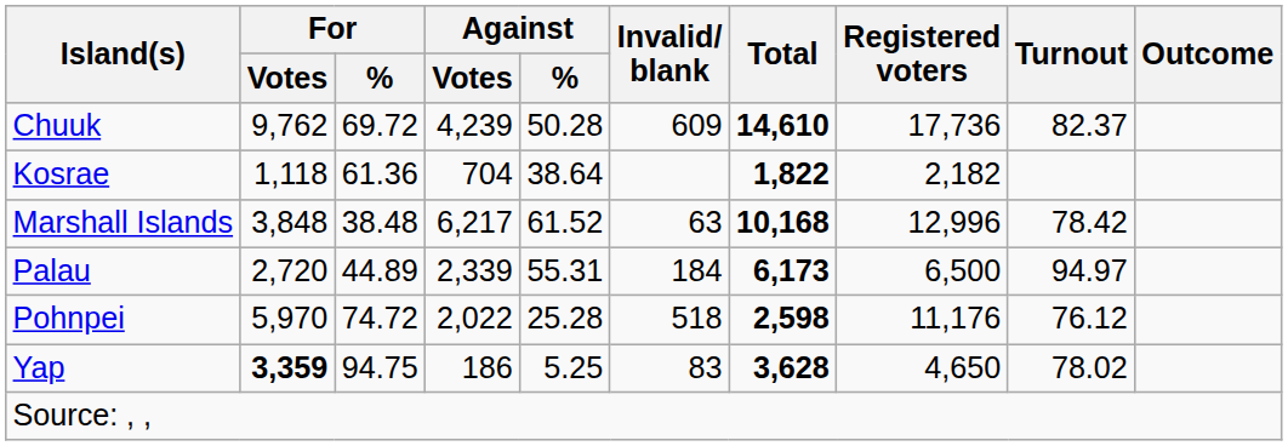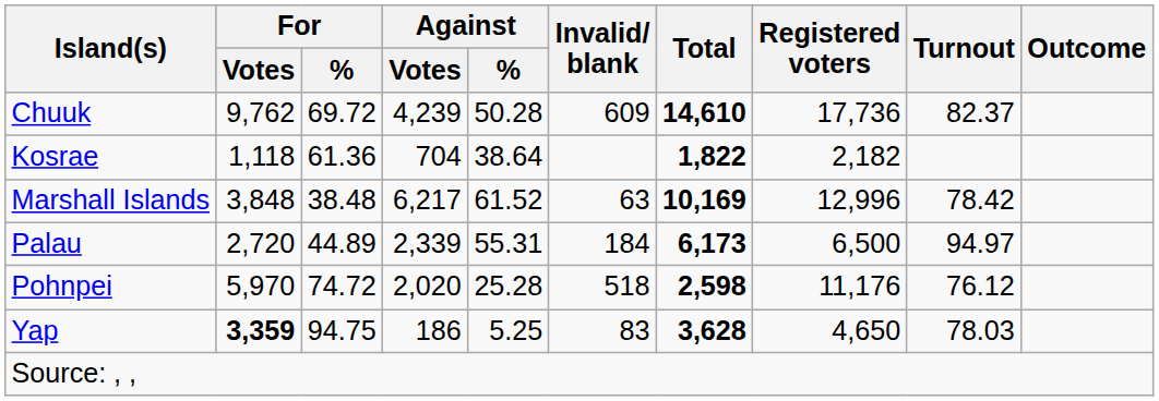Marshall Islands | Total: 10,168 -> 10,169
Pohnpei | Against / Votes: 2,022 -> 2,020
Yap | Turnout: 78.02 -> 78.03
